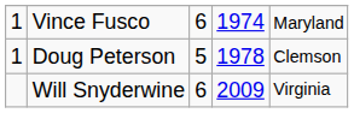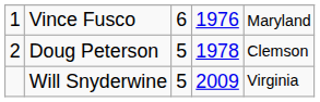Vince Fusco | column 4: 1974 -> 1976
Doug Peterson | column 1: 1 -> 2
Will Snyderwine | column 3: 6 -> 5
